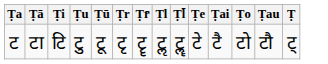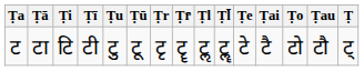+ column: Ṭī | टी
